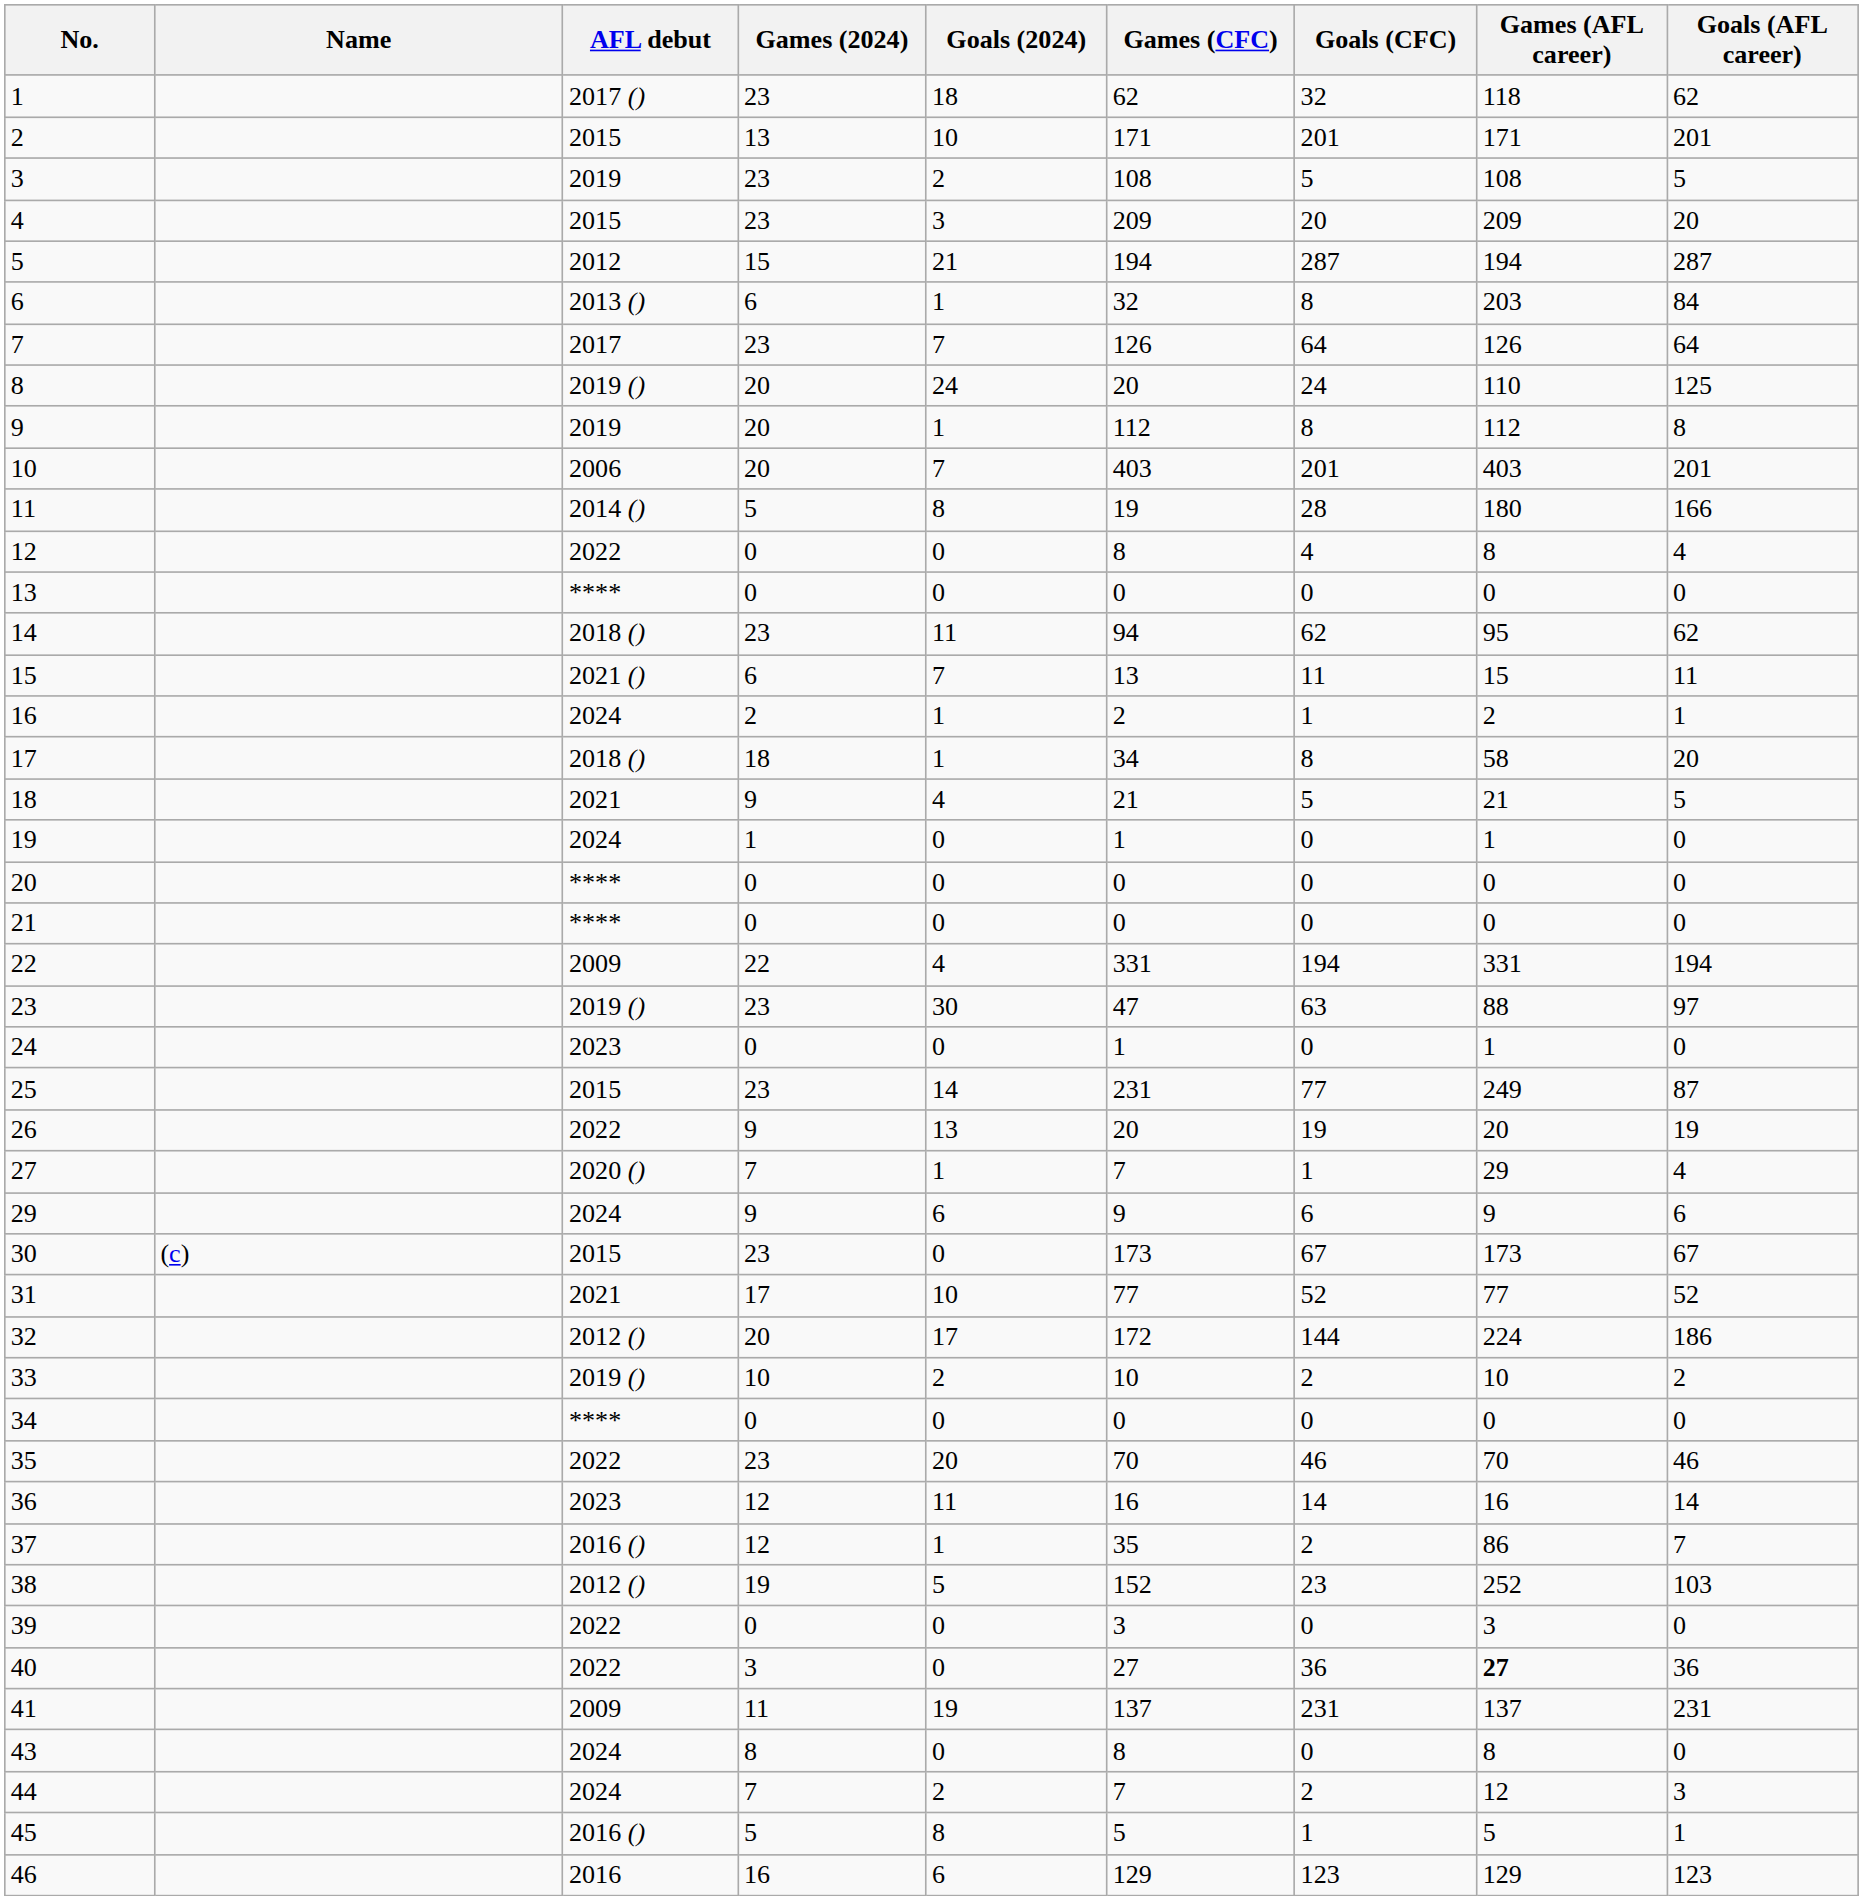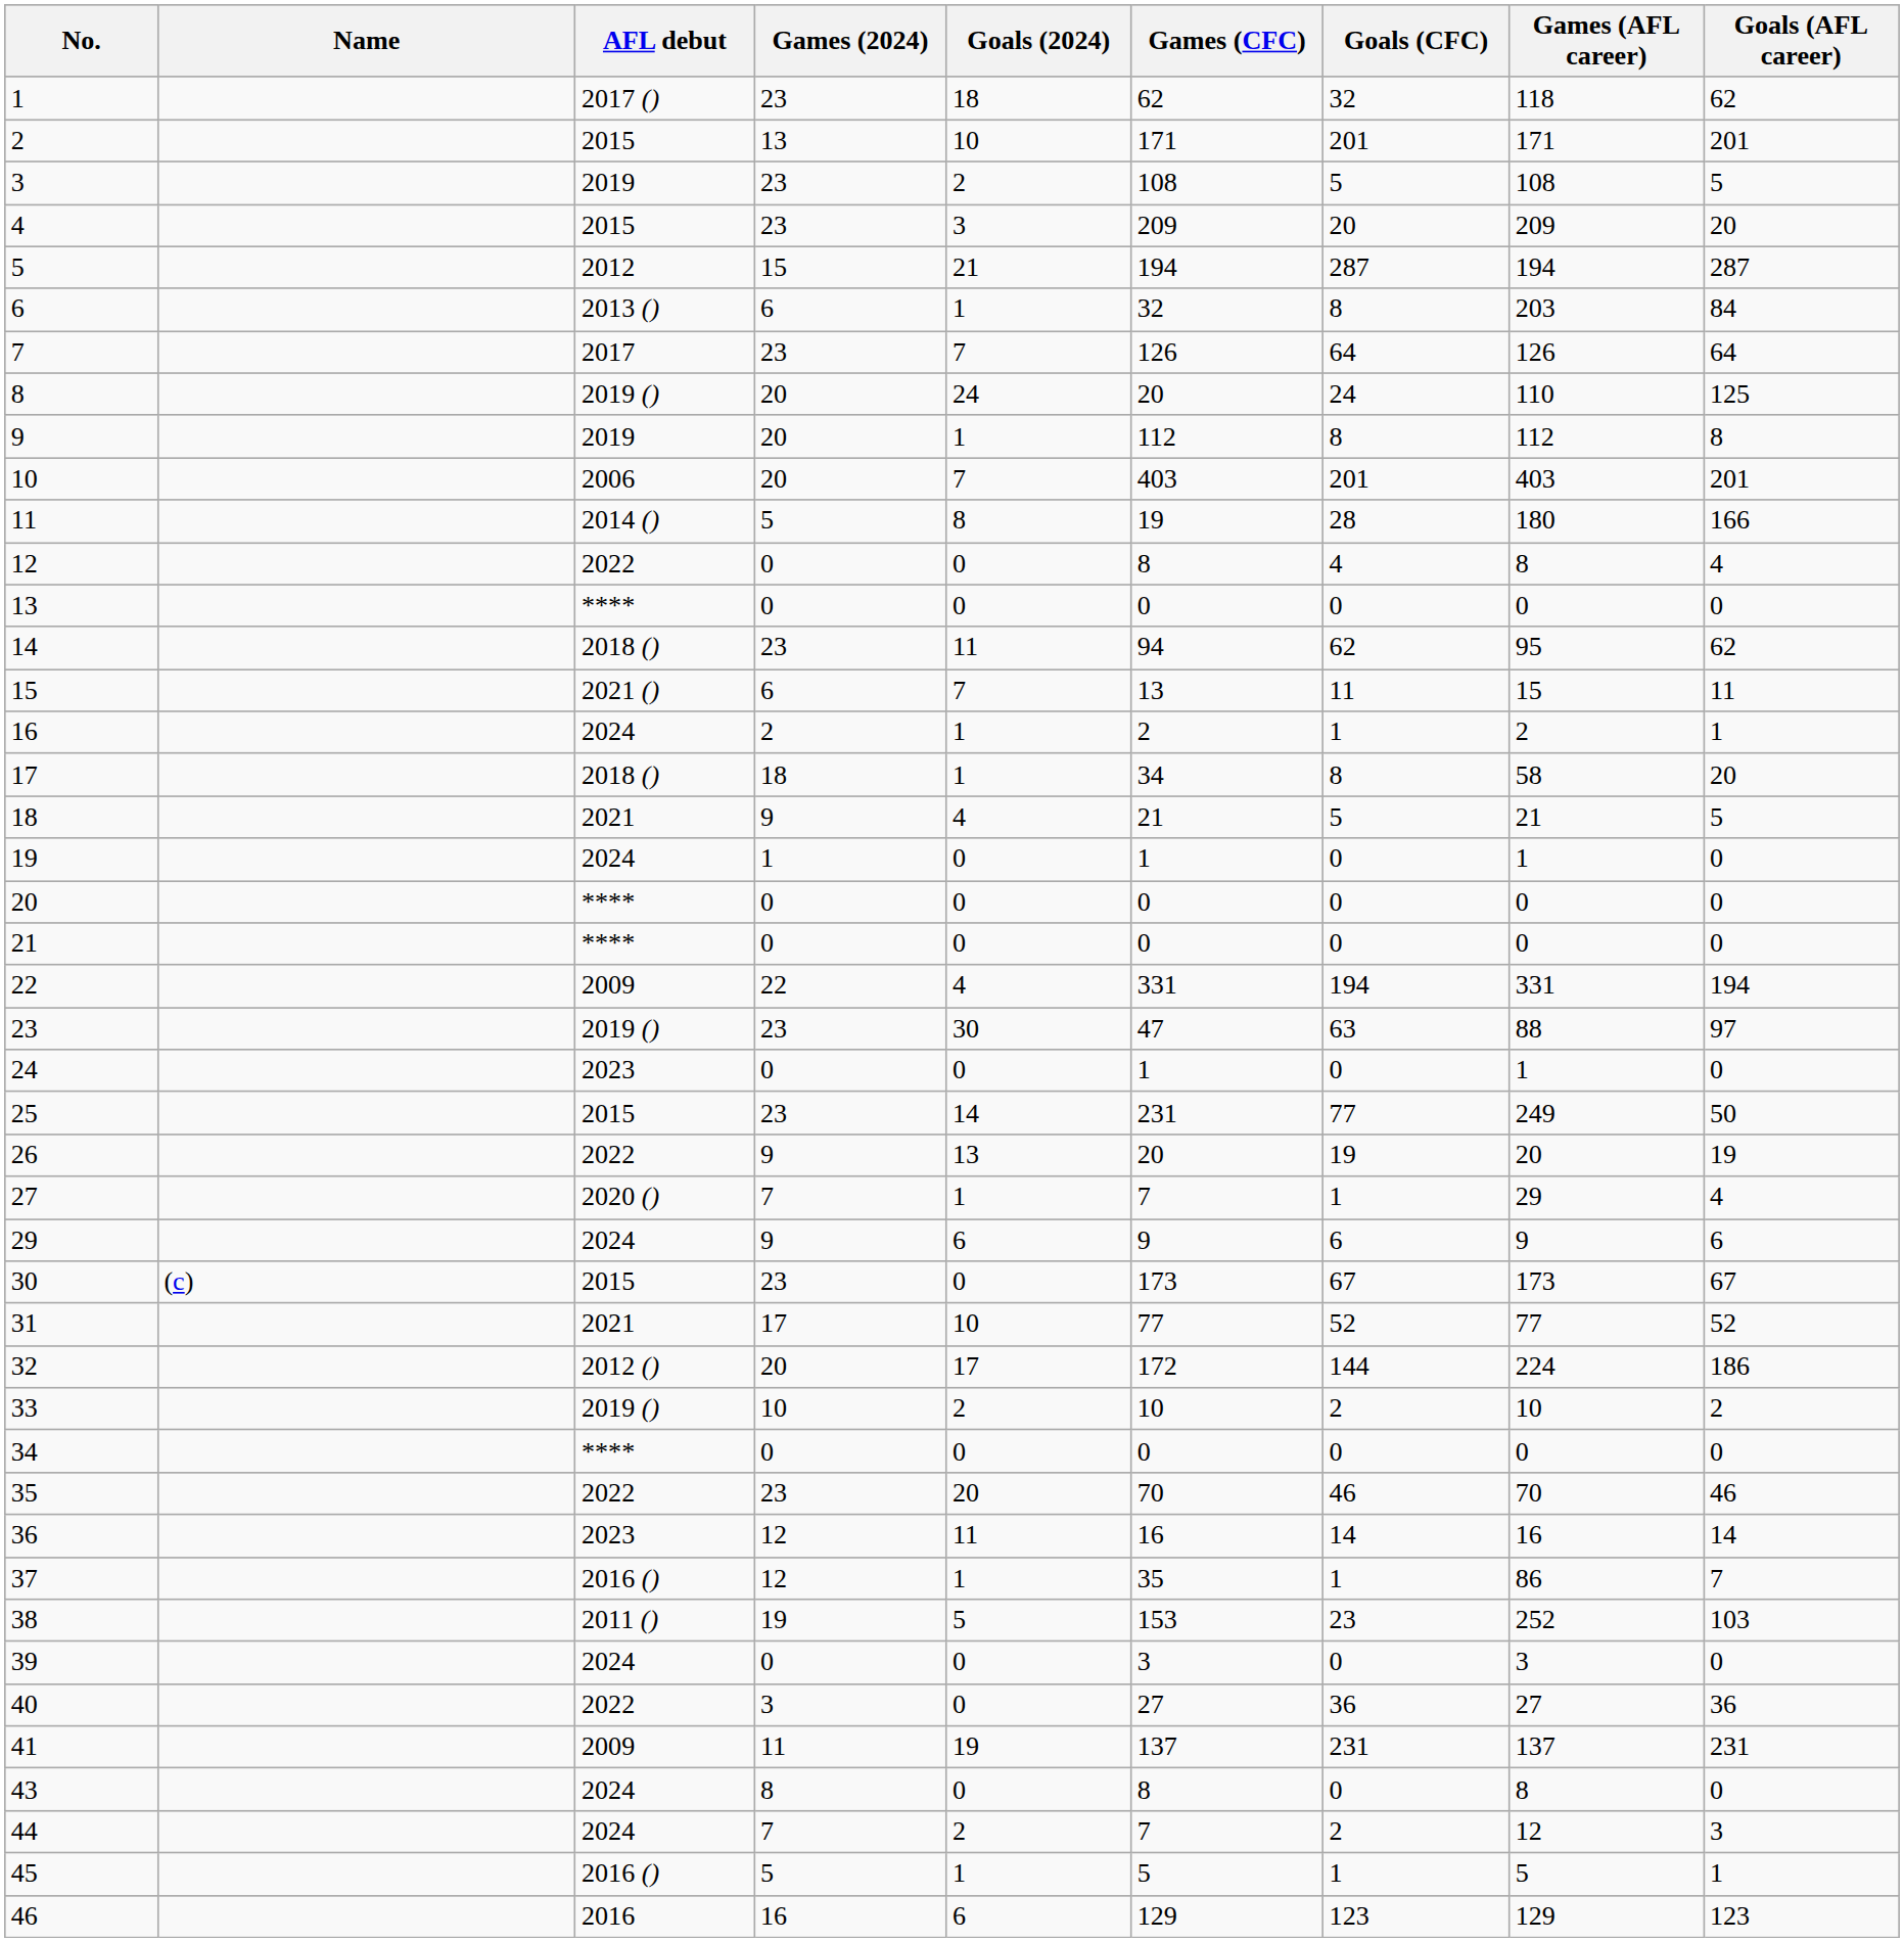25 | Goals (AFL career): 87 -> 50
37 | Goals (CFC): 2 -> 1
38 | AFL debut: 2012 () -> 2011 ()
38 | Games (CFC): 152 -> 153
39 | AFL debut: 2022 -> 2024
40 | Games (AFL career): bold -> normal
45 | Goals (2024): 8 -> 1
